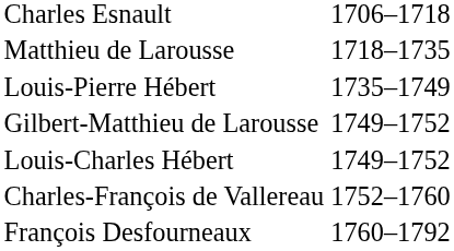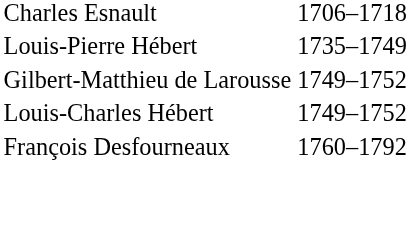- row: Matthieu de Larousse | 1718–1735
- row: Charles-François de Vallereau | 1752–1760
